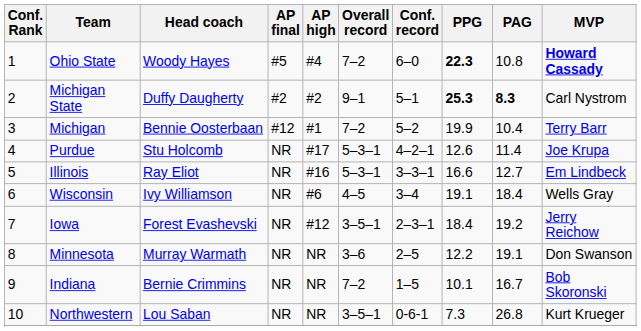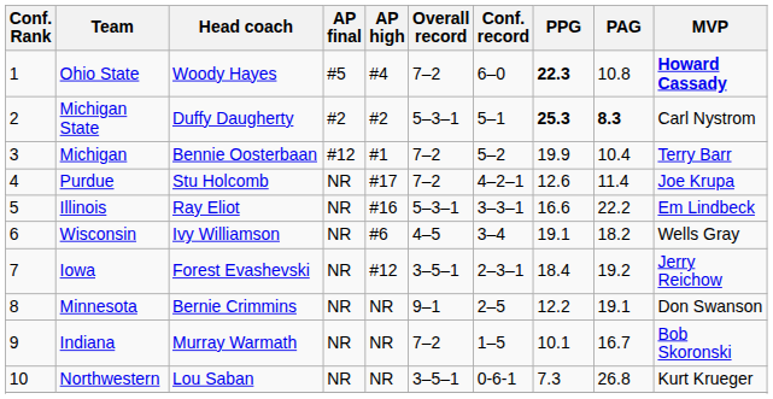Michigan State | Overall record: 9–1 -> 5–3–1
Purdue | Overall record: 5–3–1 -> 7–2
Illinois | PAG: 12.7 -> 22.2
Wisconsin | PAG: 18.4 -> 18.2
Minnesota | Head coach: Murray Warmath -> Bernie Crimmins
Minnesota | Overall record: 3–6 -> 9–1
Indiana | Head coach: Bernie Crimmins -> Murray Warmath
